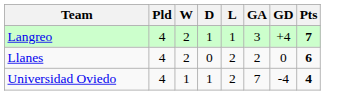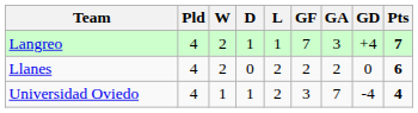+ column: GF | 7 | 2 | 3
